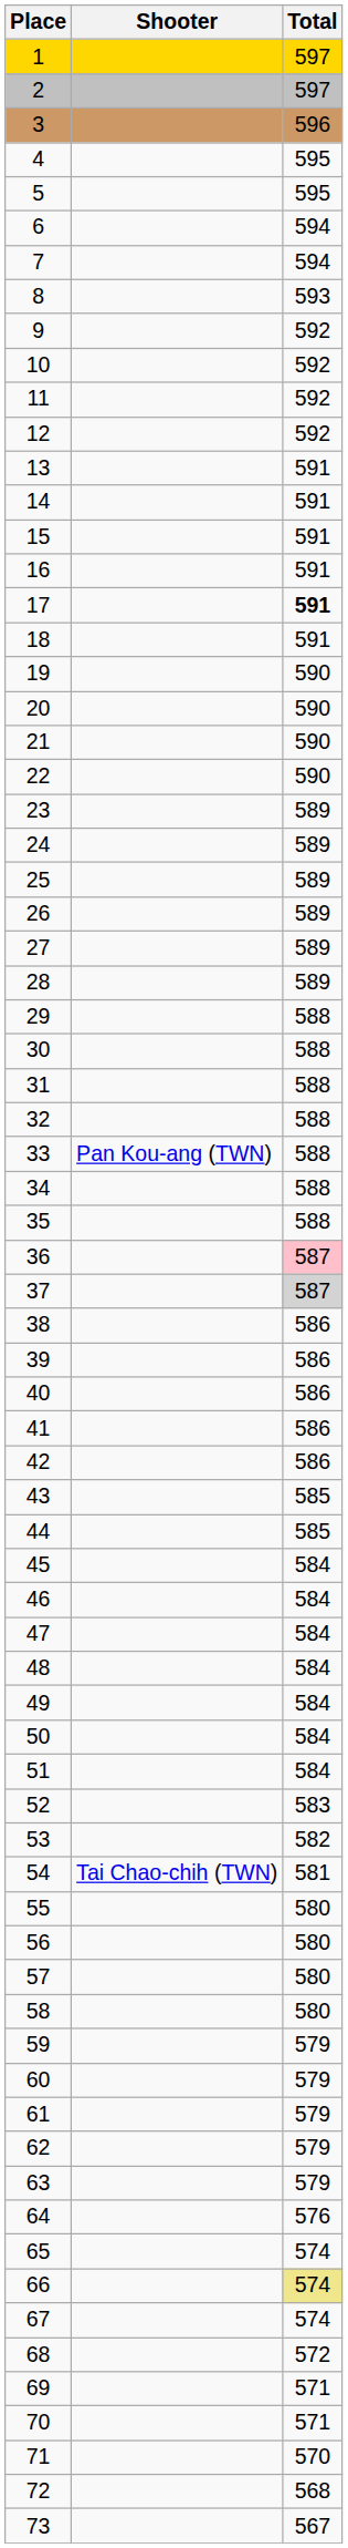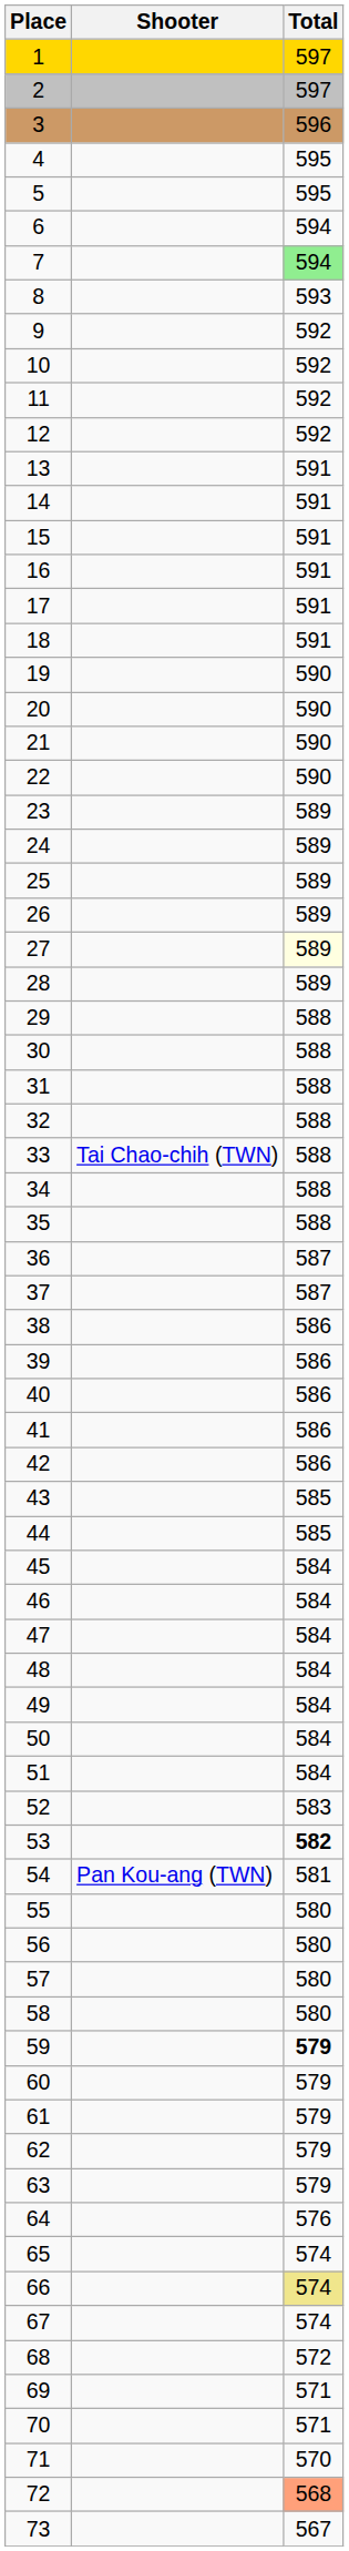7 | Total: no background -> lightgreen background
17 | Total: bold -> normal
27 | Total: no background -> lightyellow background
33 | Shooter: Pan Kou-ang (TWN) -> Tai Chao-chih (TWN)
36 | Total: pink background -> no background
37 | Total: lightgrey background -> no background
53 | Total: normal -> bold
54 | Shooter: Tai Chao-chih (TWN) -> Pan Kou-ang (TWN)
59 | Total: normal -> bold
72 | Total: no background -> lightsalmon background
